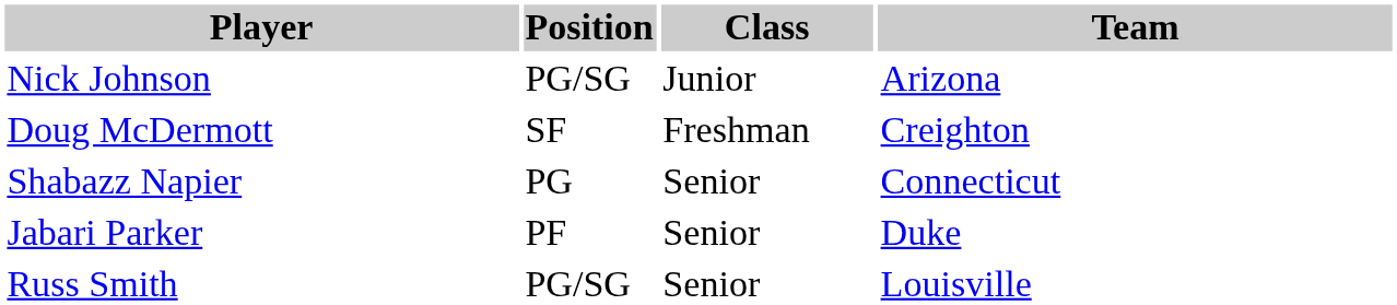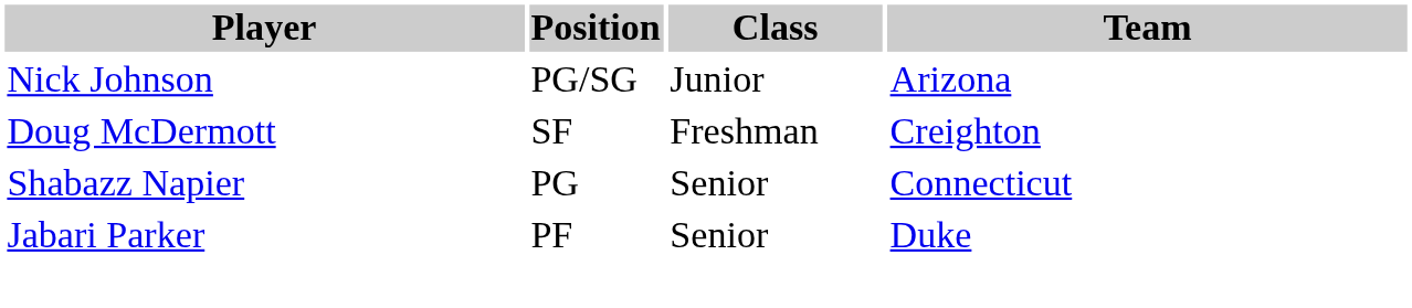- row: Russ Smith | PG/SG | Senior | Louisville
